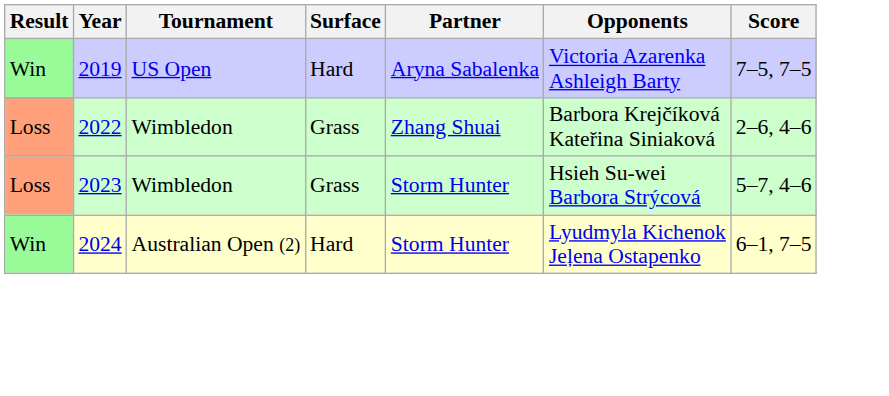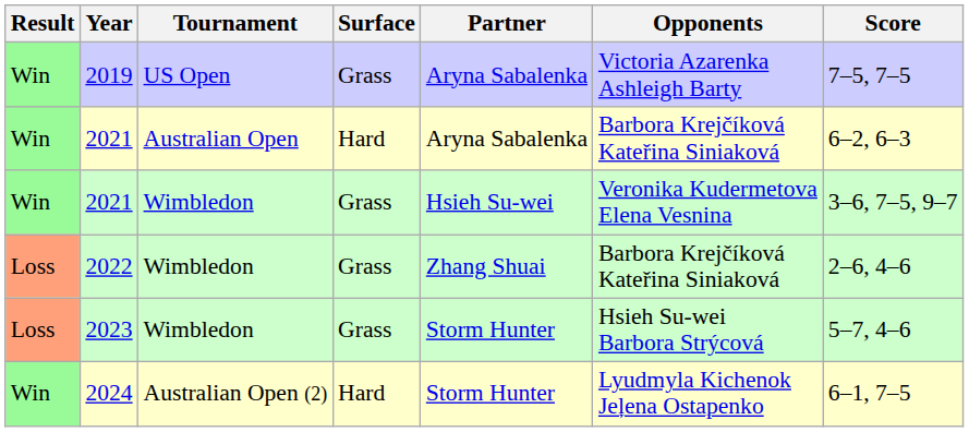2019 | Surface: Hard -> Grass
+ row: Win | 2021 | Australian Open | Hard | Aryna Sabalenka | Barbora Krejčíková Kateřina Siniaková | 6–2, 6–3
+ row: Win | 2021 | Wimbledon | Grass | Hsieh Su-wei | Veronika Kudermetova Elena Vesnina | 3–6, 7–5, 9–7
